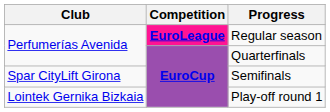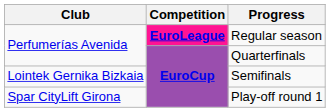Semifinals | Club: Spar CityLift Girona -> Lointek Gernika Bizkaia
Play-off round 1 | Club: Lointek Gernika Bizkaia -> Spar CityLift Girona
